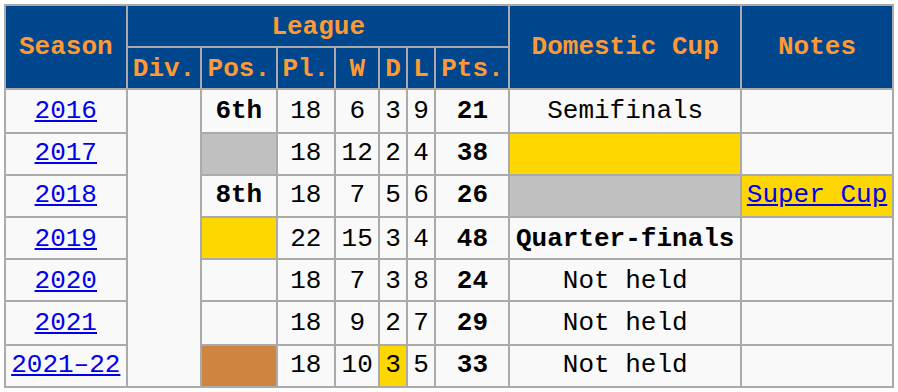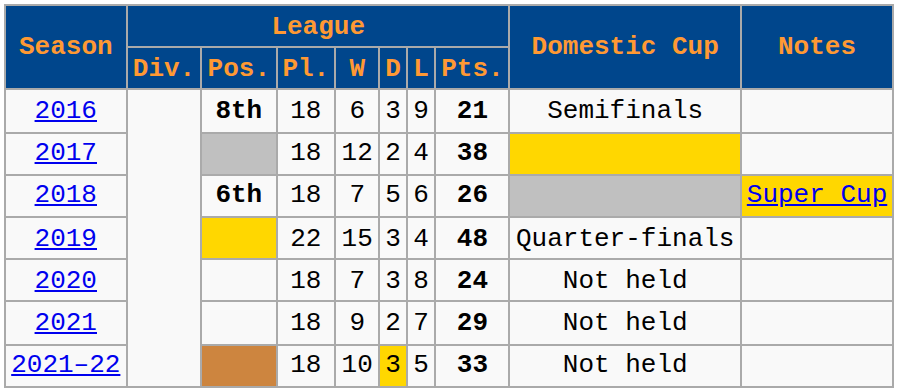2016 | League / Pos.: 6th -> 8th
2018 | League / Pos.: 8th -> 6th
2019 | Domestic Cup: bold -> normal
